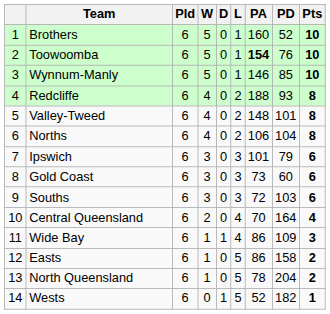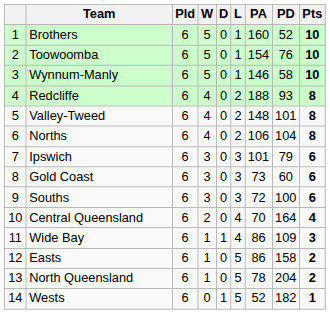Toowoomba | PA: bold -> normal
Wynnum-Manly | PD: 85 -> 58
Souths | PD: 103 -> 100
